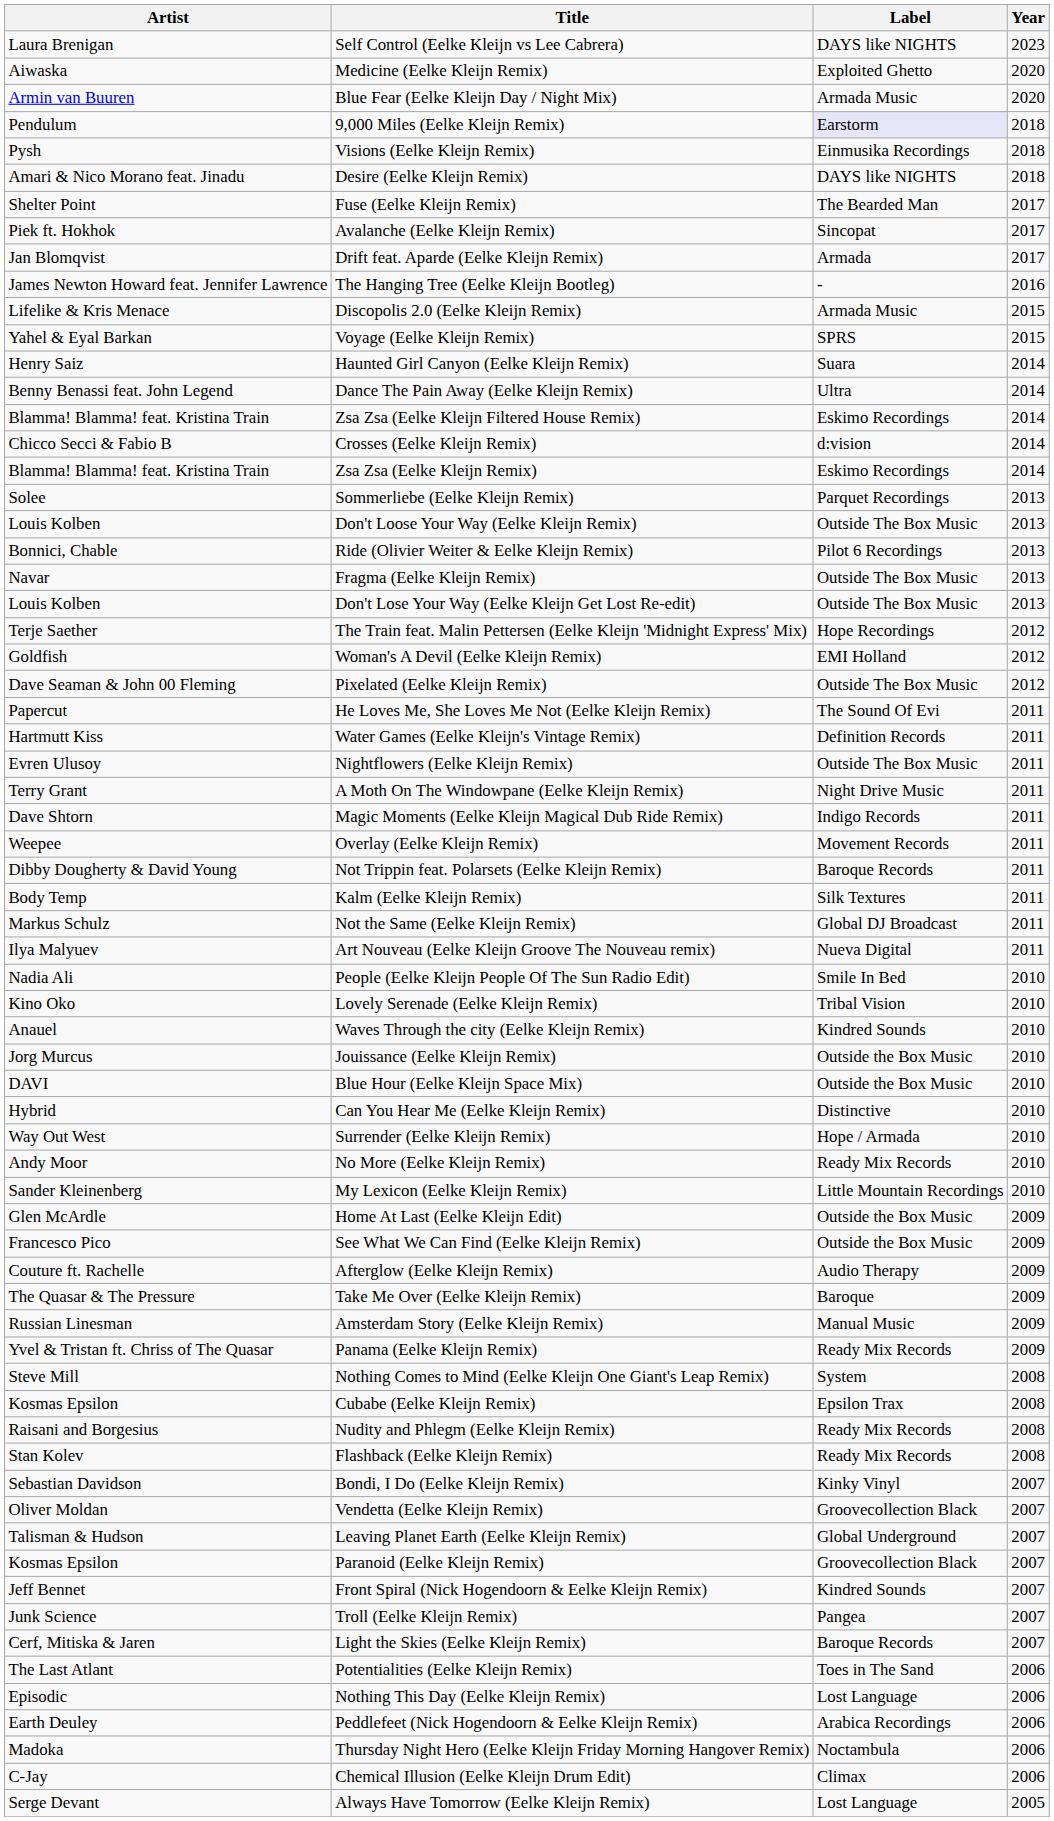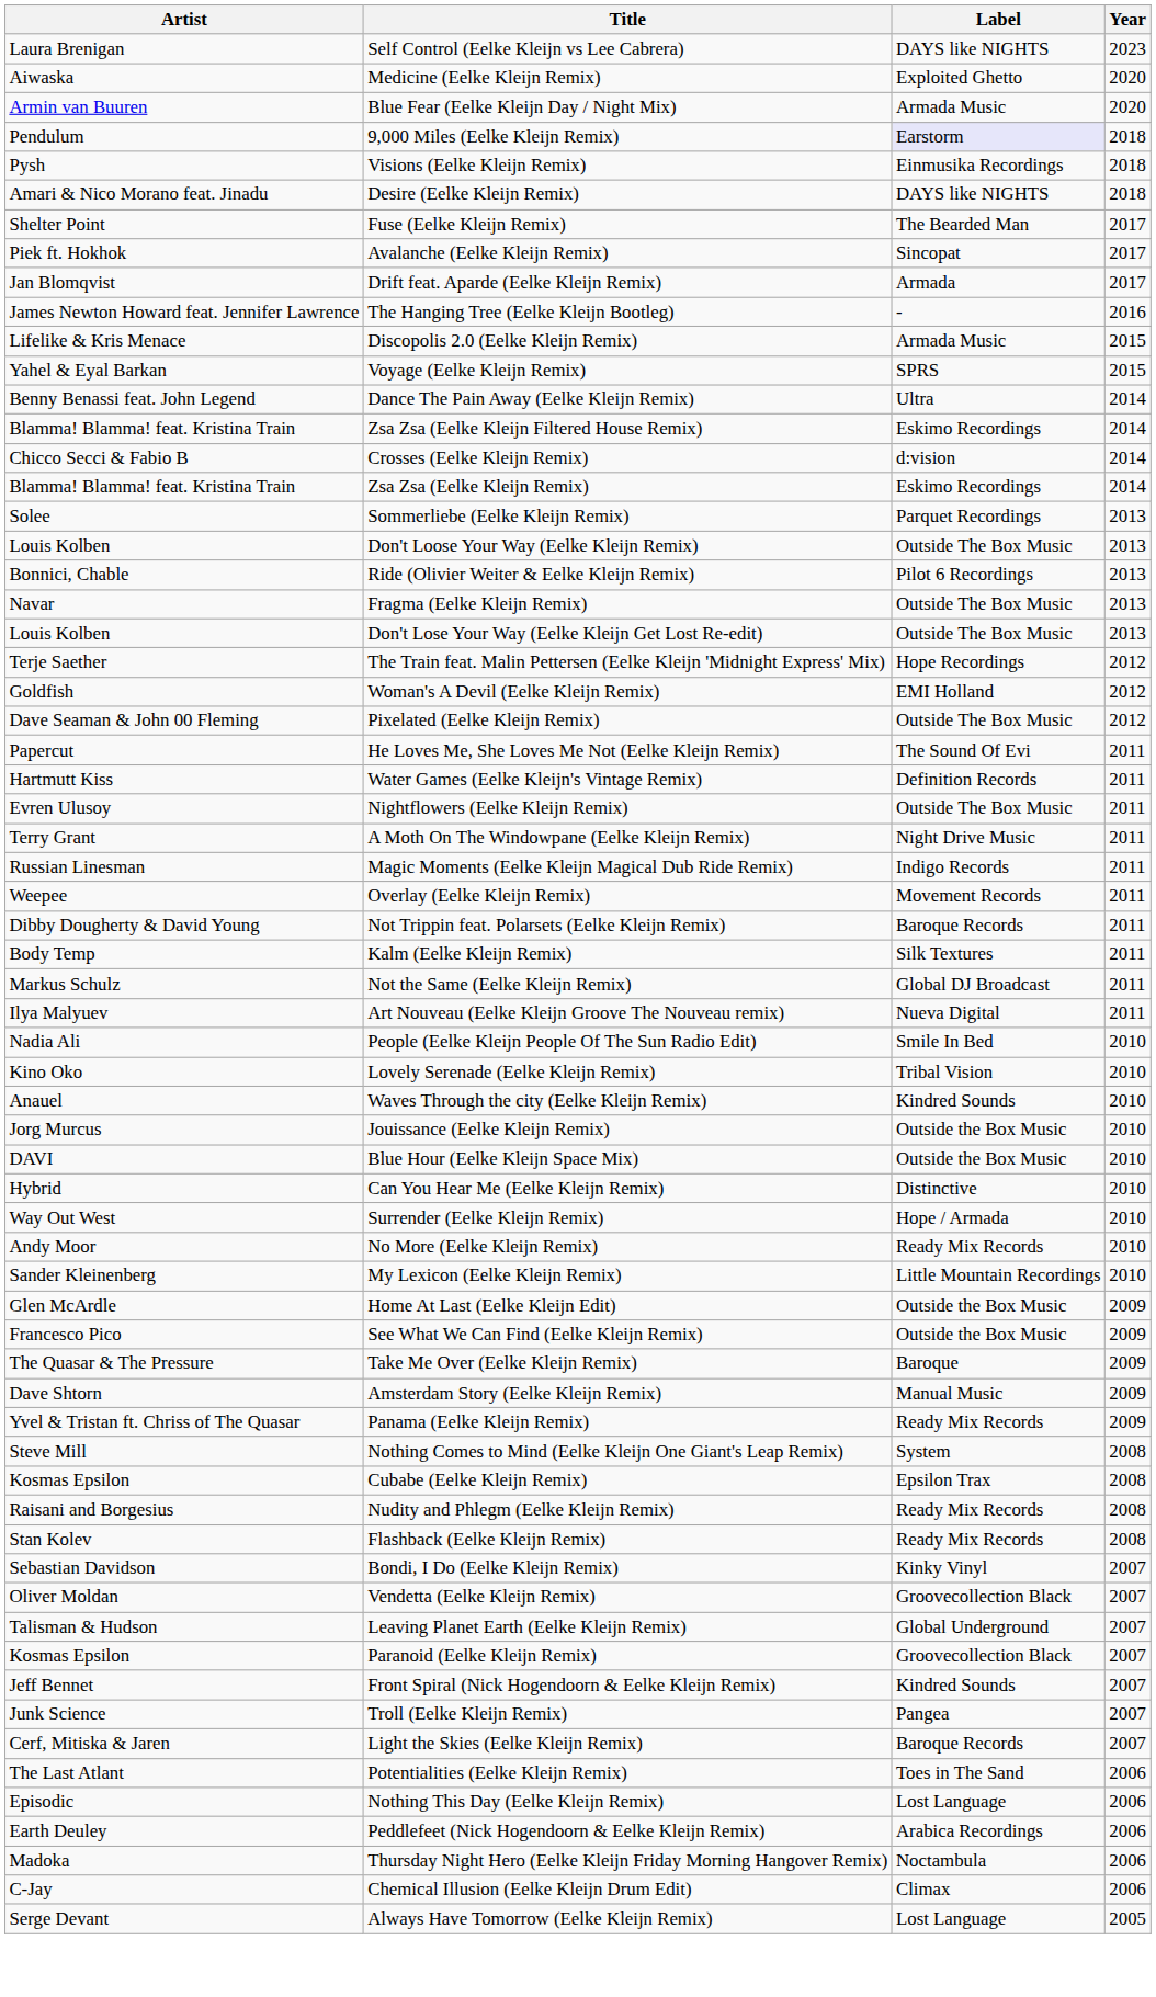- row: Henry Saiz | Haunted Girl Canyon (Eelke Kleijn Remix) | Suara | 2014
Magic Moments (Eelke Kleijn Magical Dub Ride Remix) | Artist: Dave Shtorn -> Russian Linesman
- row: Couture ft. Rachelle | Afterglow (Eelke Kleijn Remix) | Audio Therapy | 2009
Amsterdam Story (Eelke Kleijn Remix) | Artist: Russian Linesman -> Dave Shtorn
